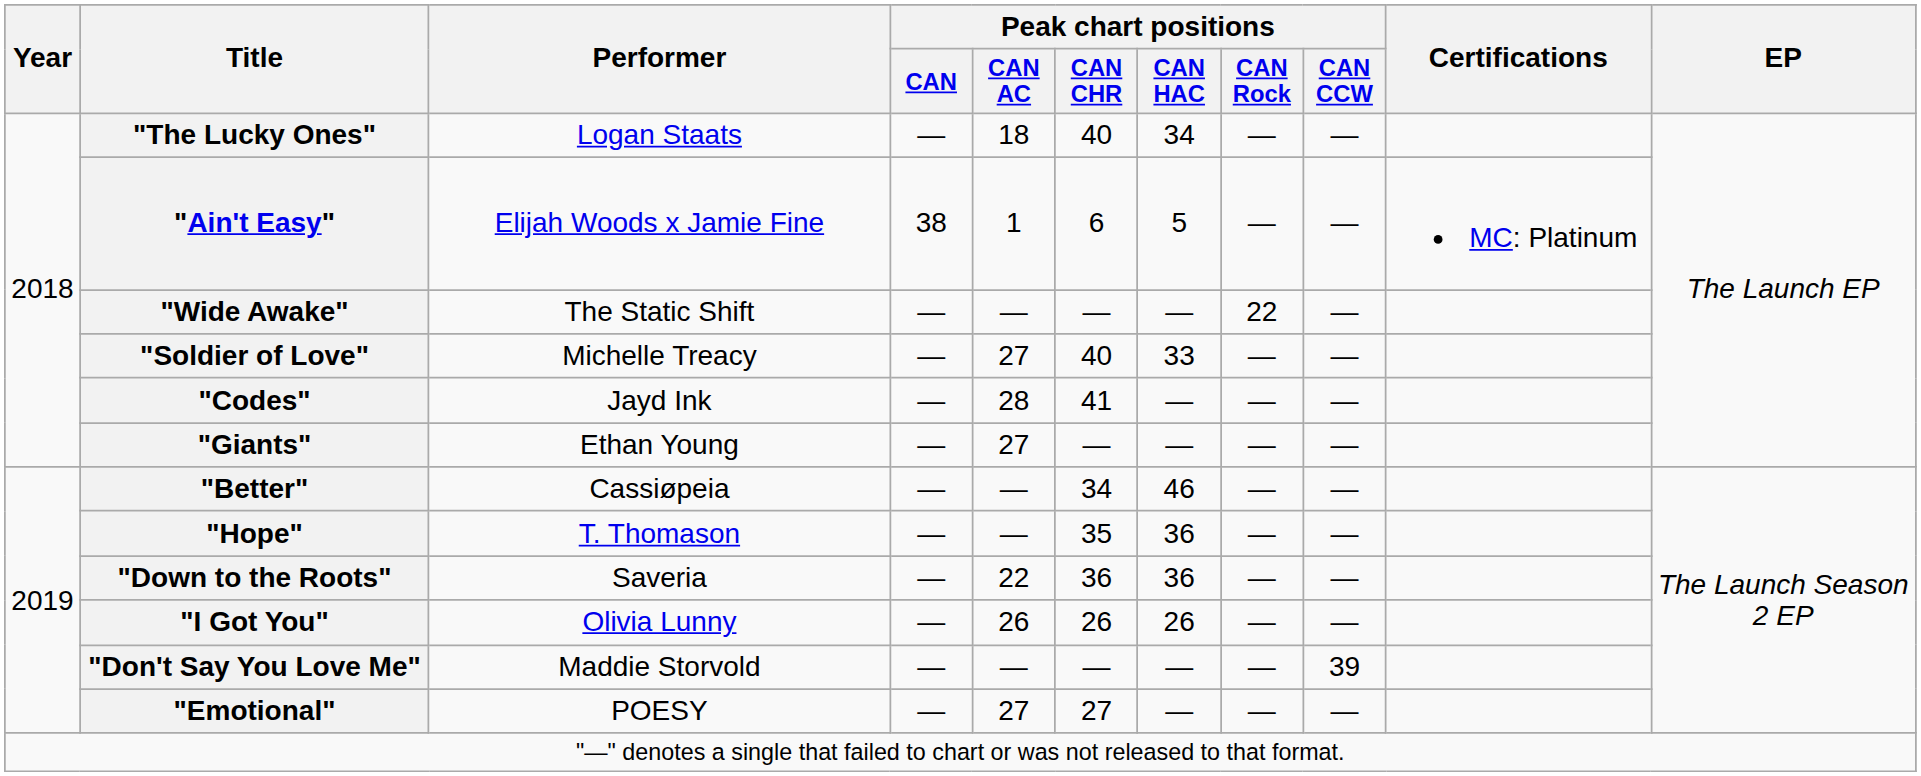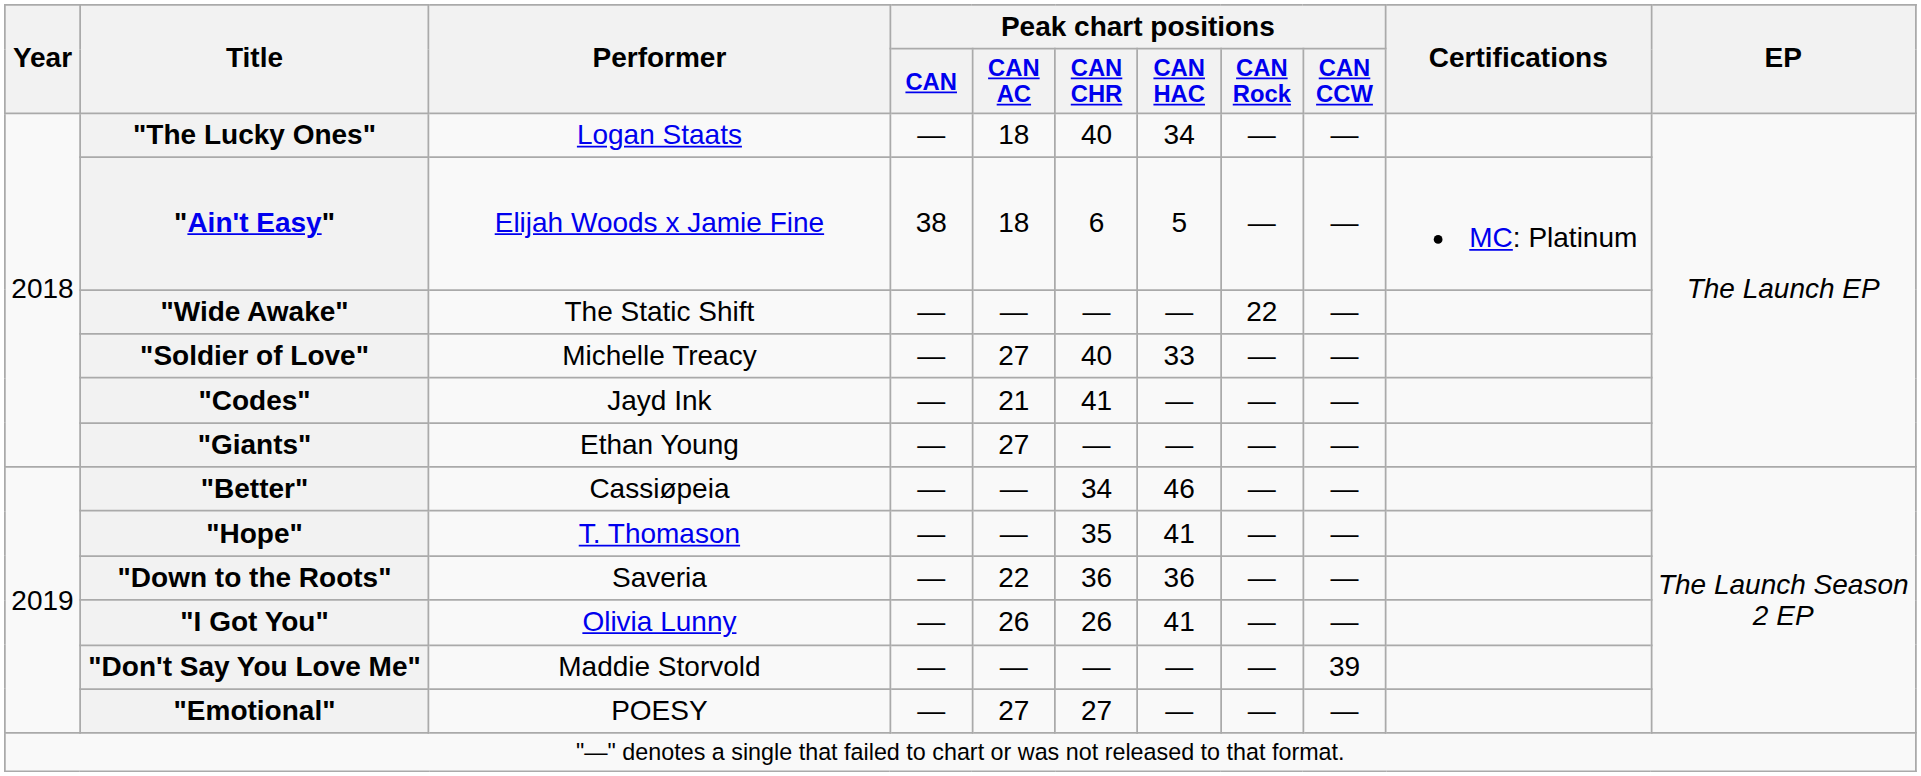"Ain't Easy" | Peak chart positions / CAN AC: 1 -> 18
"Codes" | Peak chart positions / CAN AC: 28 -> 21
"Hope" | Peak chart positions / CAN HAC: 36 -> 41
"I Got You" | Peak chart positions / CAN HAC: 26 -> 41
